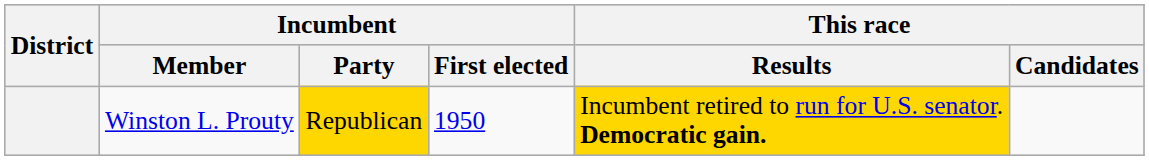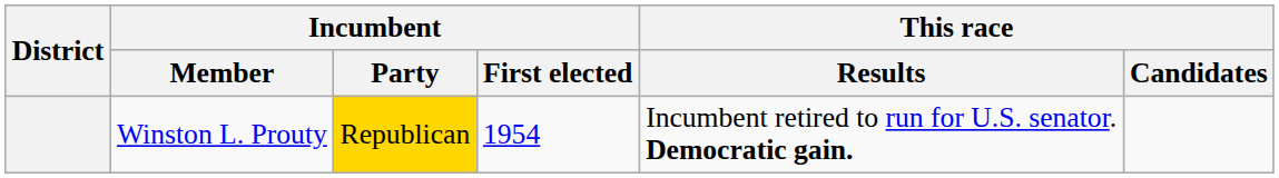Winston L. Prouty | Incumbent / First elected: 1950 -> 1954
Winston L. Prouty | This race / Results: gold background -> no background
